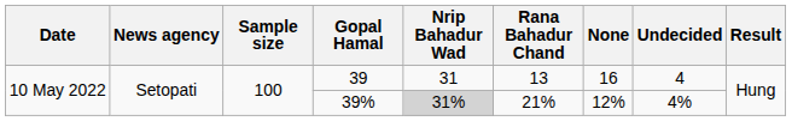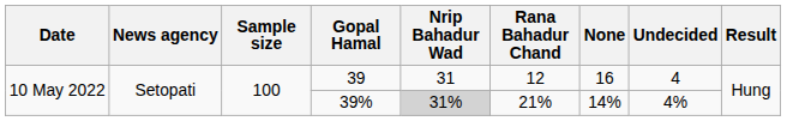39 | Rana Bahadur Chand: 13 -> 12
39% | None: 12% -> 14%
